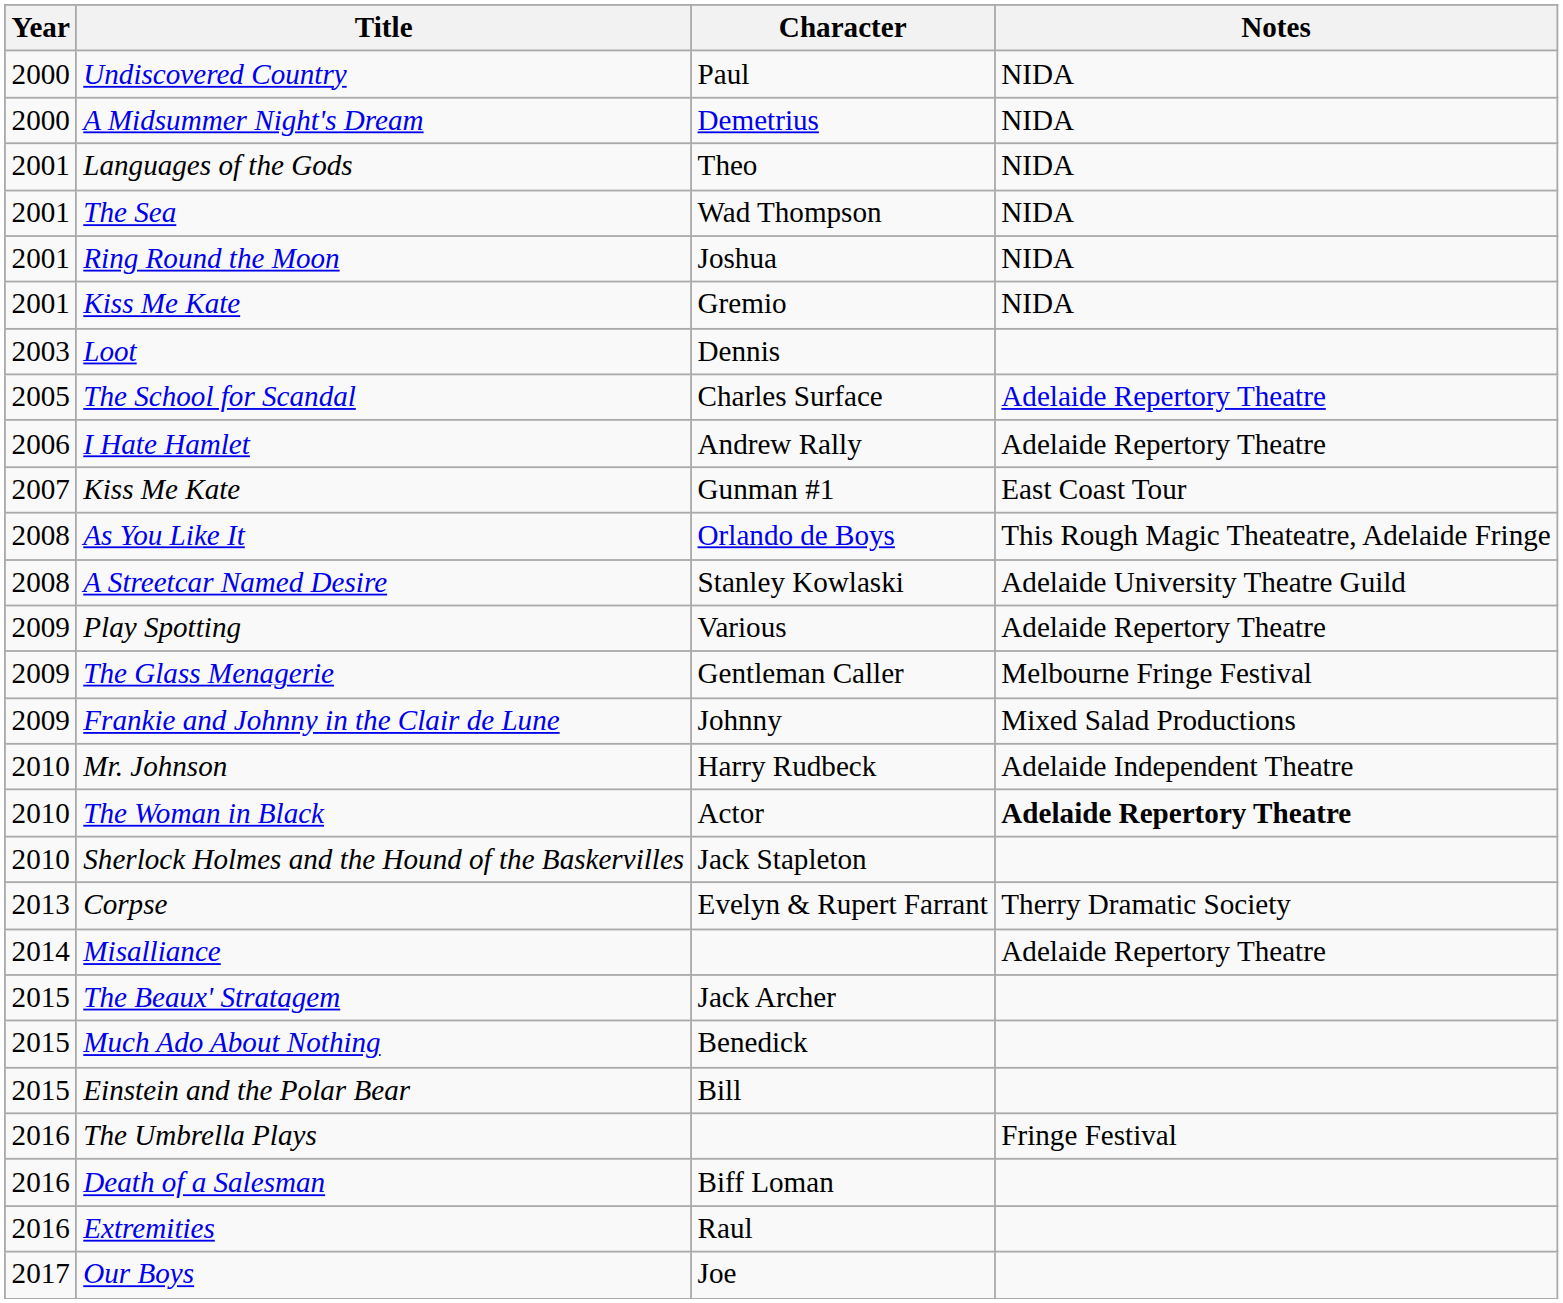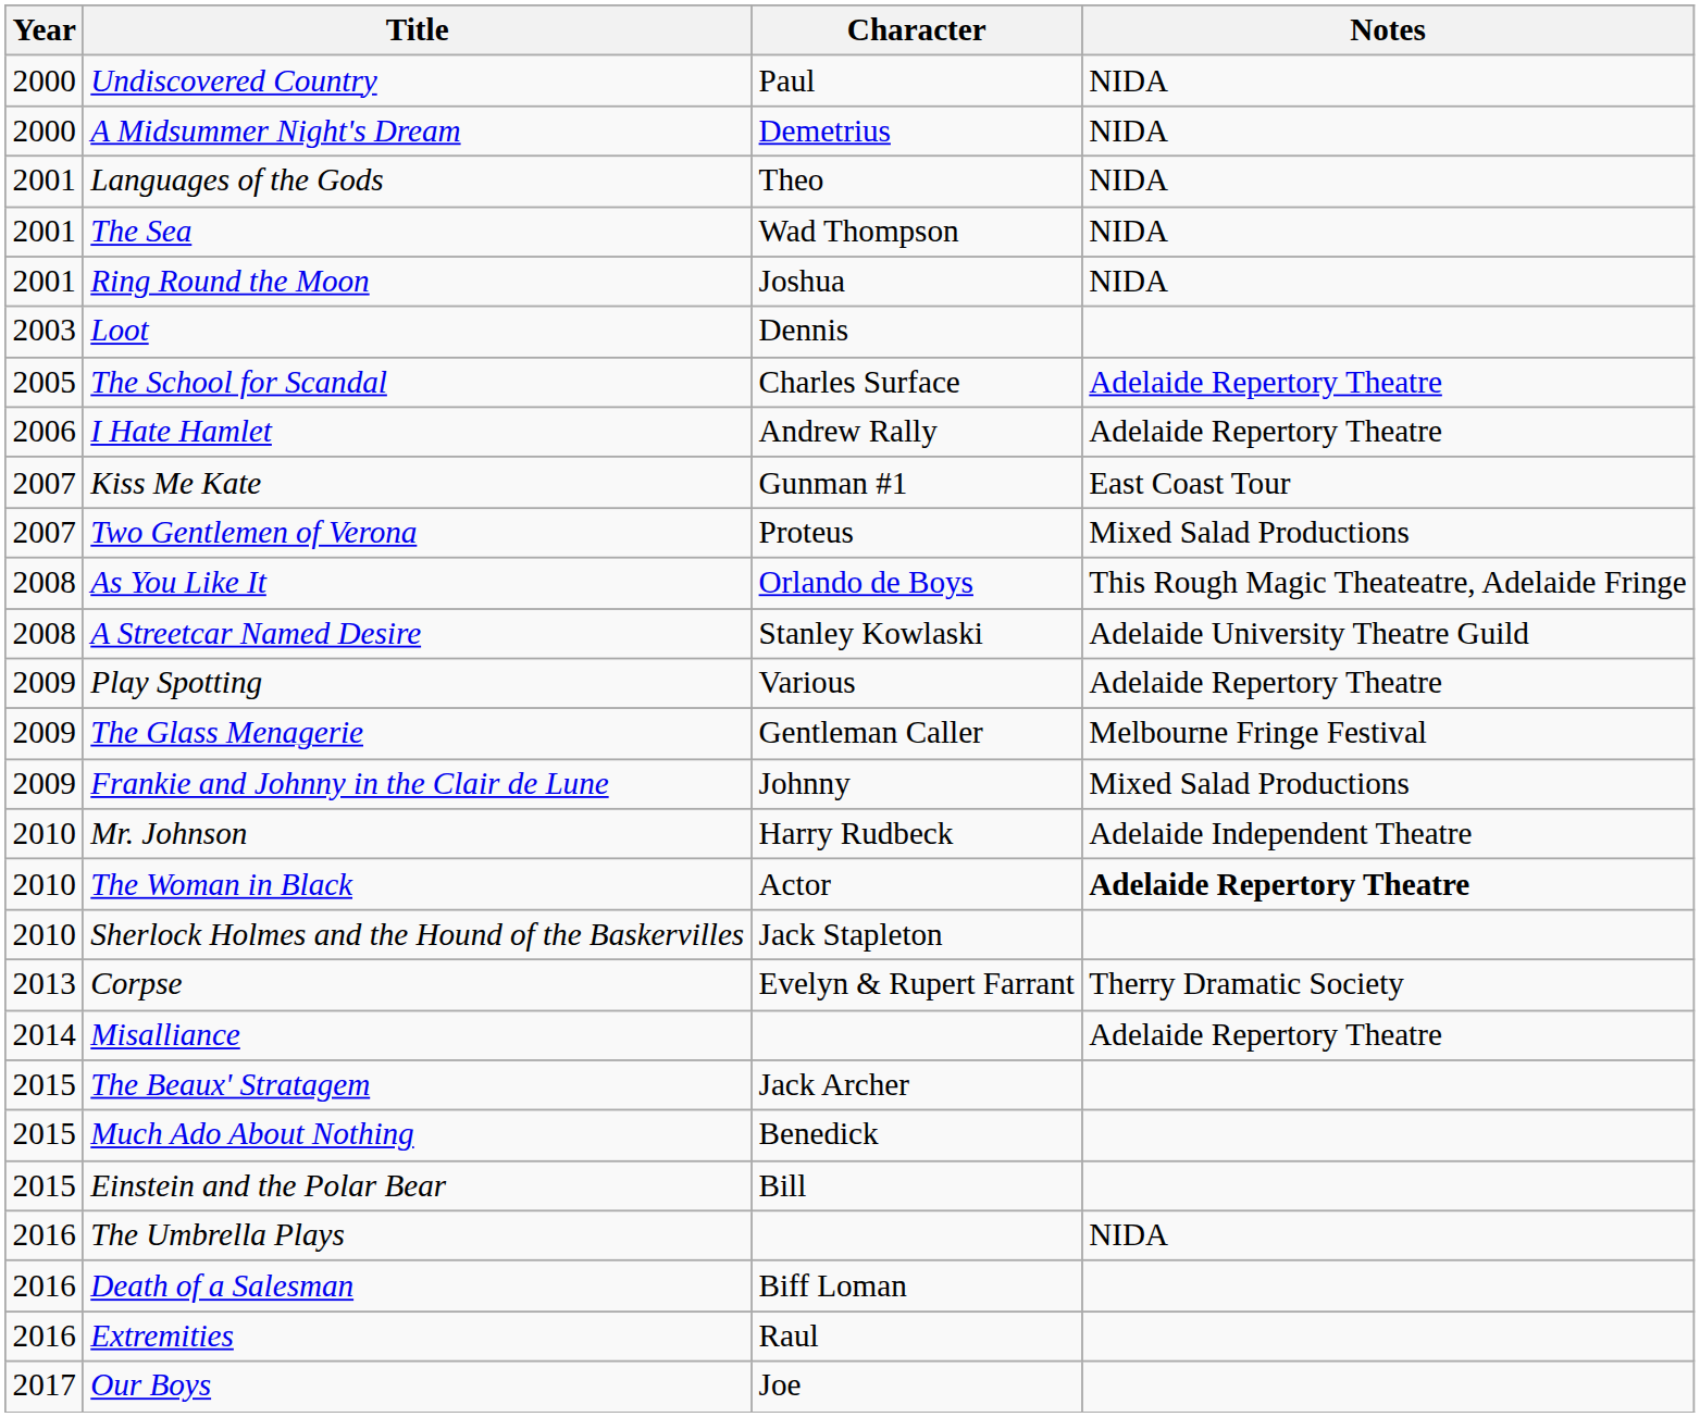- row: 2001 | Kiss Me Kate | Gremio | NIDA
+ row: 2007 | Two Gentlemen of Verona | Proteus | Mixed Salad Productions
The Umbrella Plays | Notes: Fringe Festival -> NIDA
